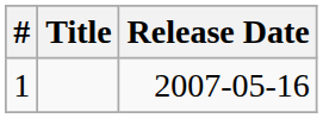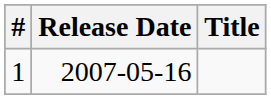columns swapped: Title <-> Release Date
